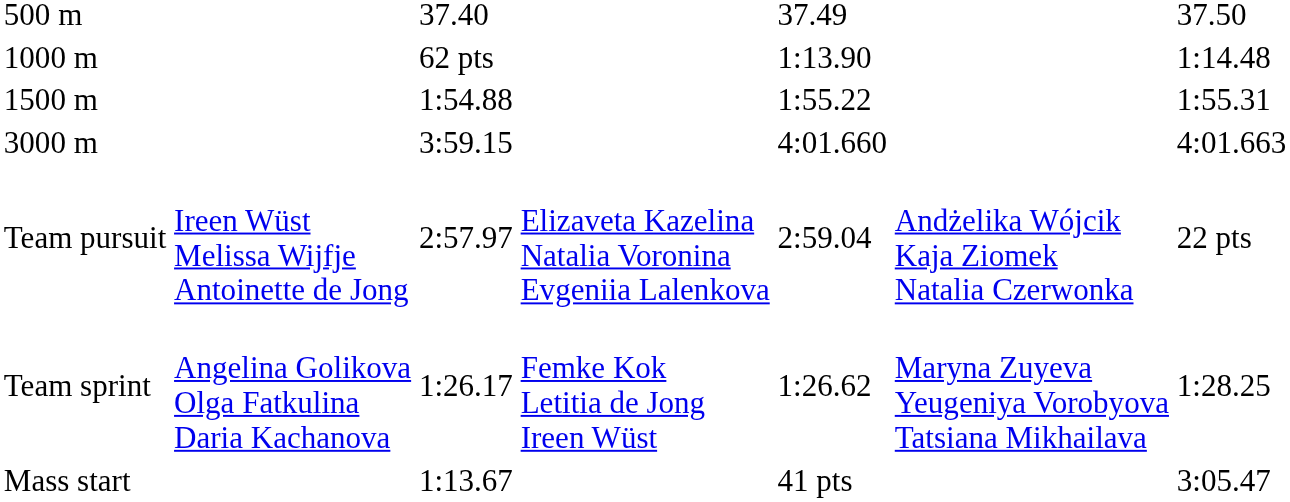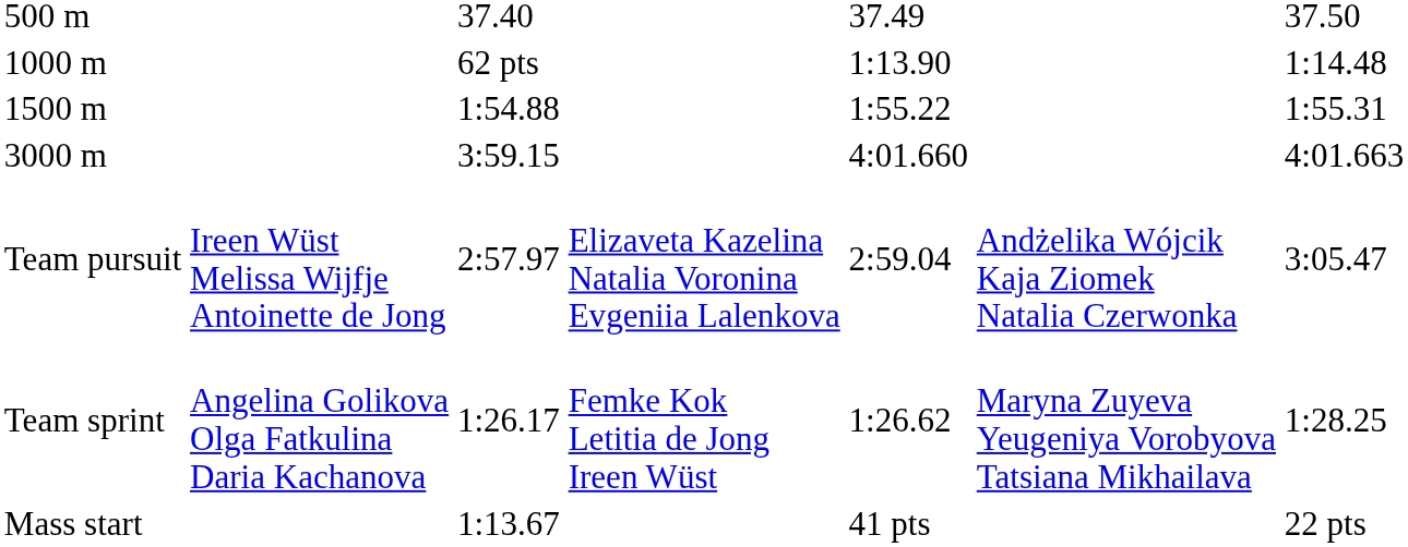Team pursuit | column 7: 22 pts -> 3:05.47
Mass start | column 7: 3:05.47 -> 22 pts
